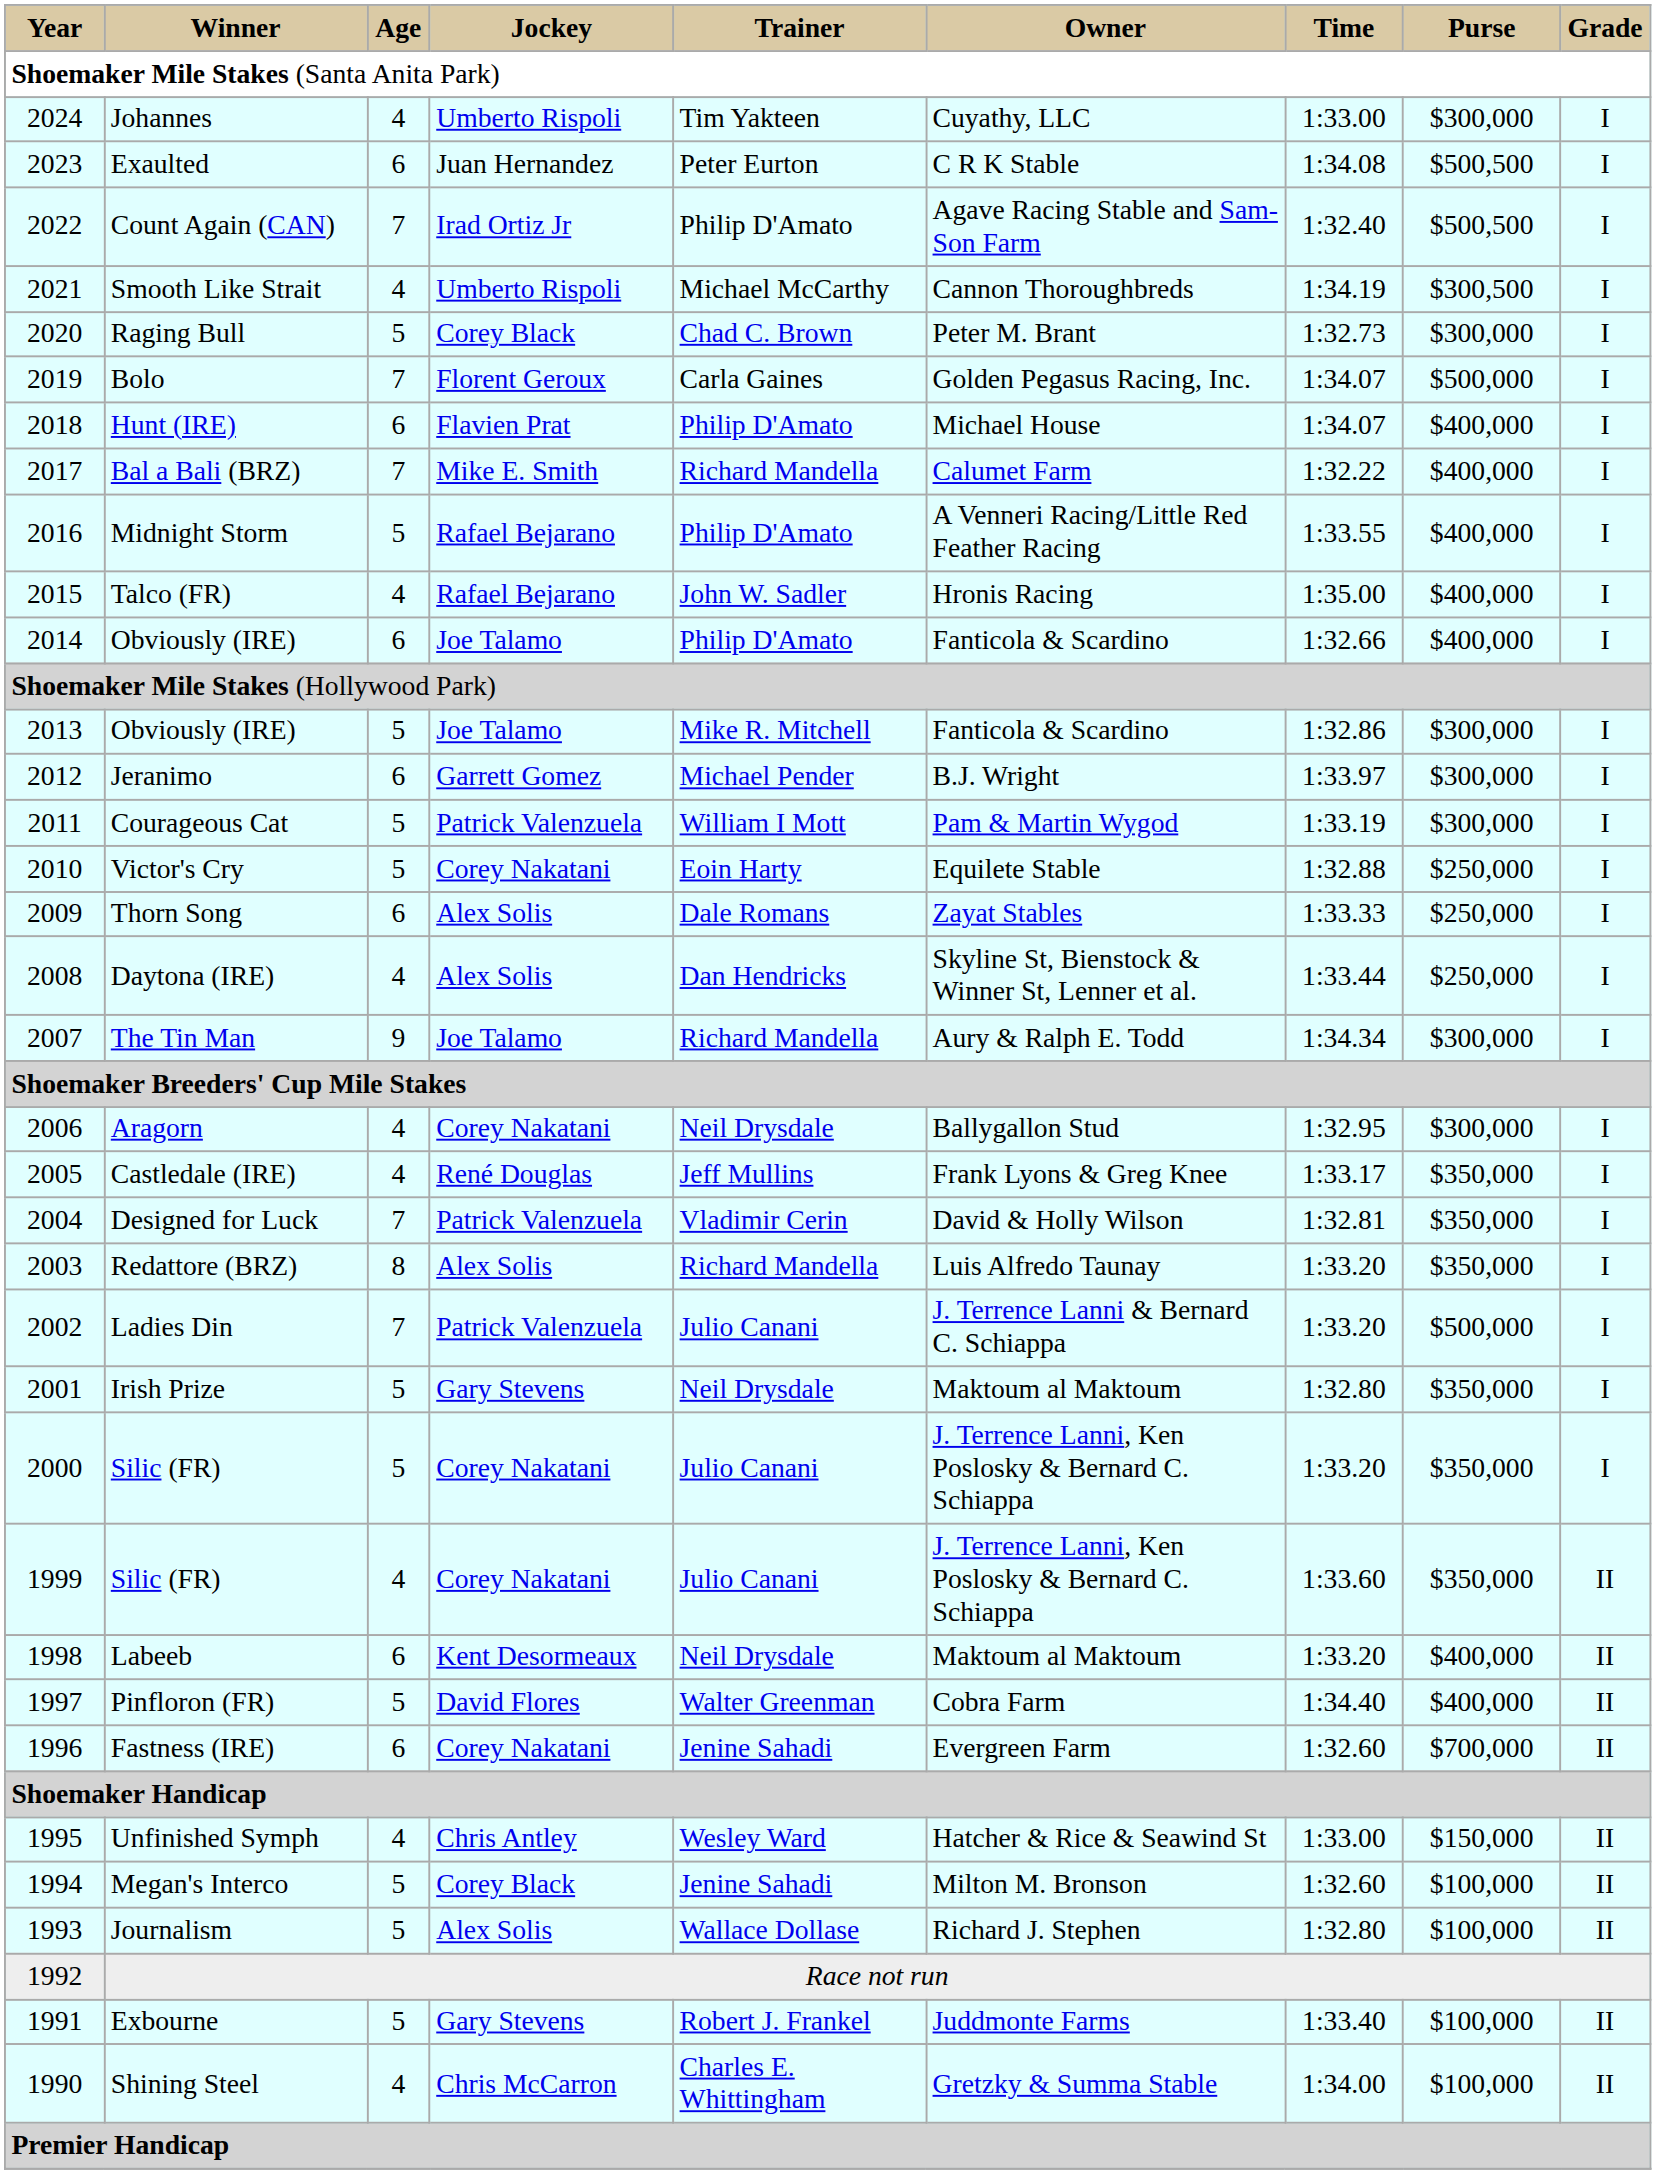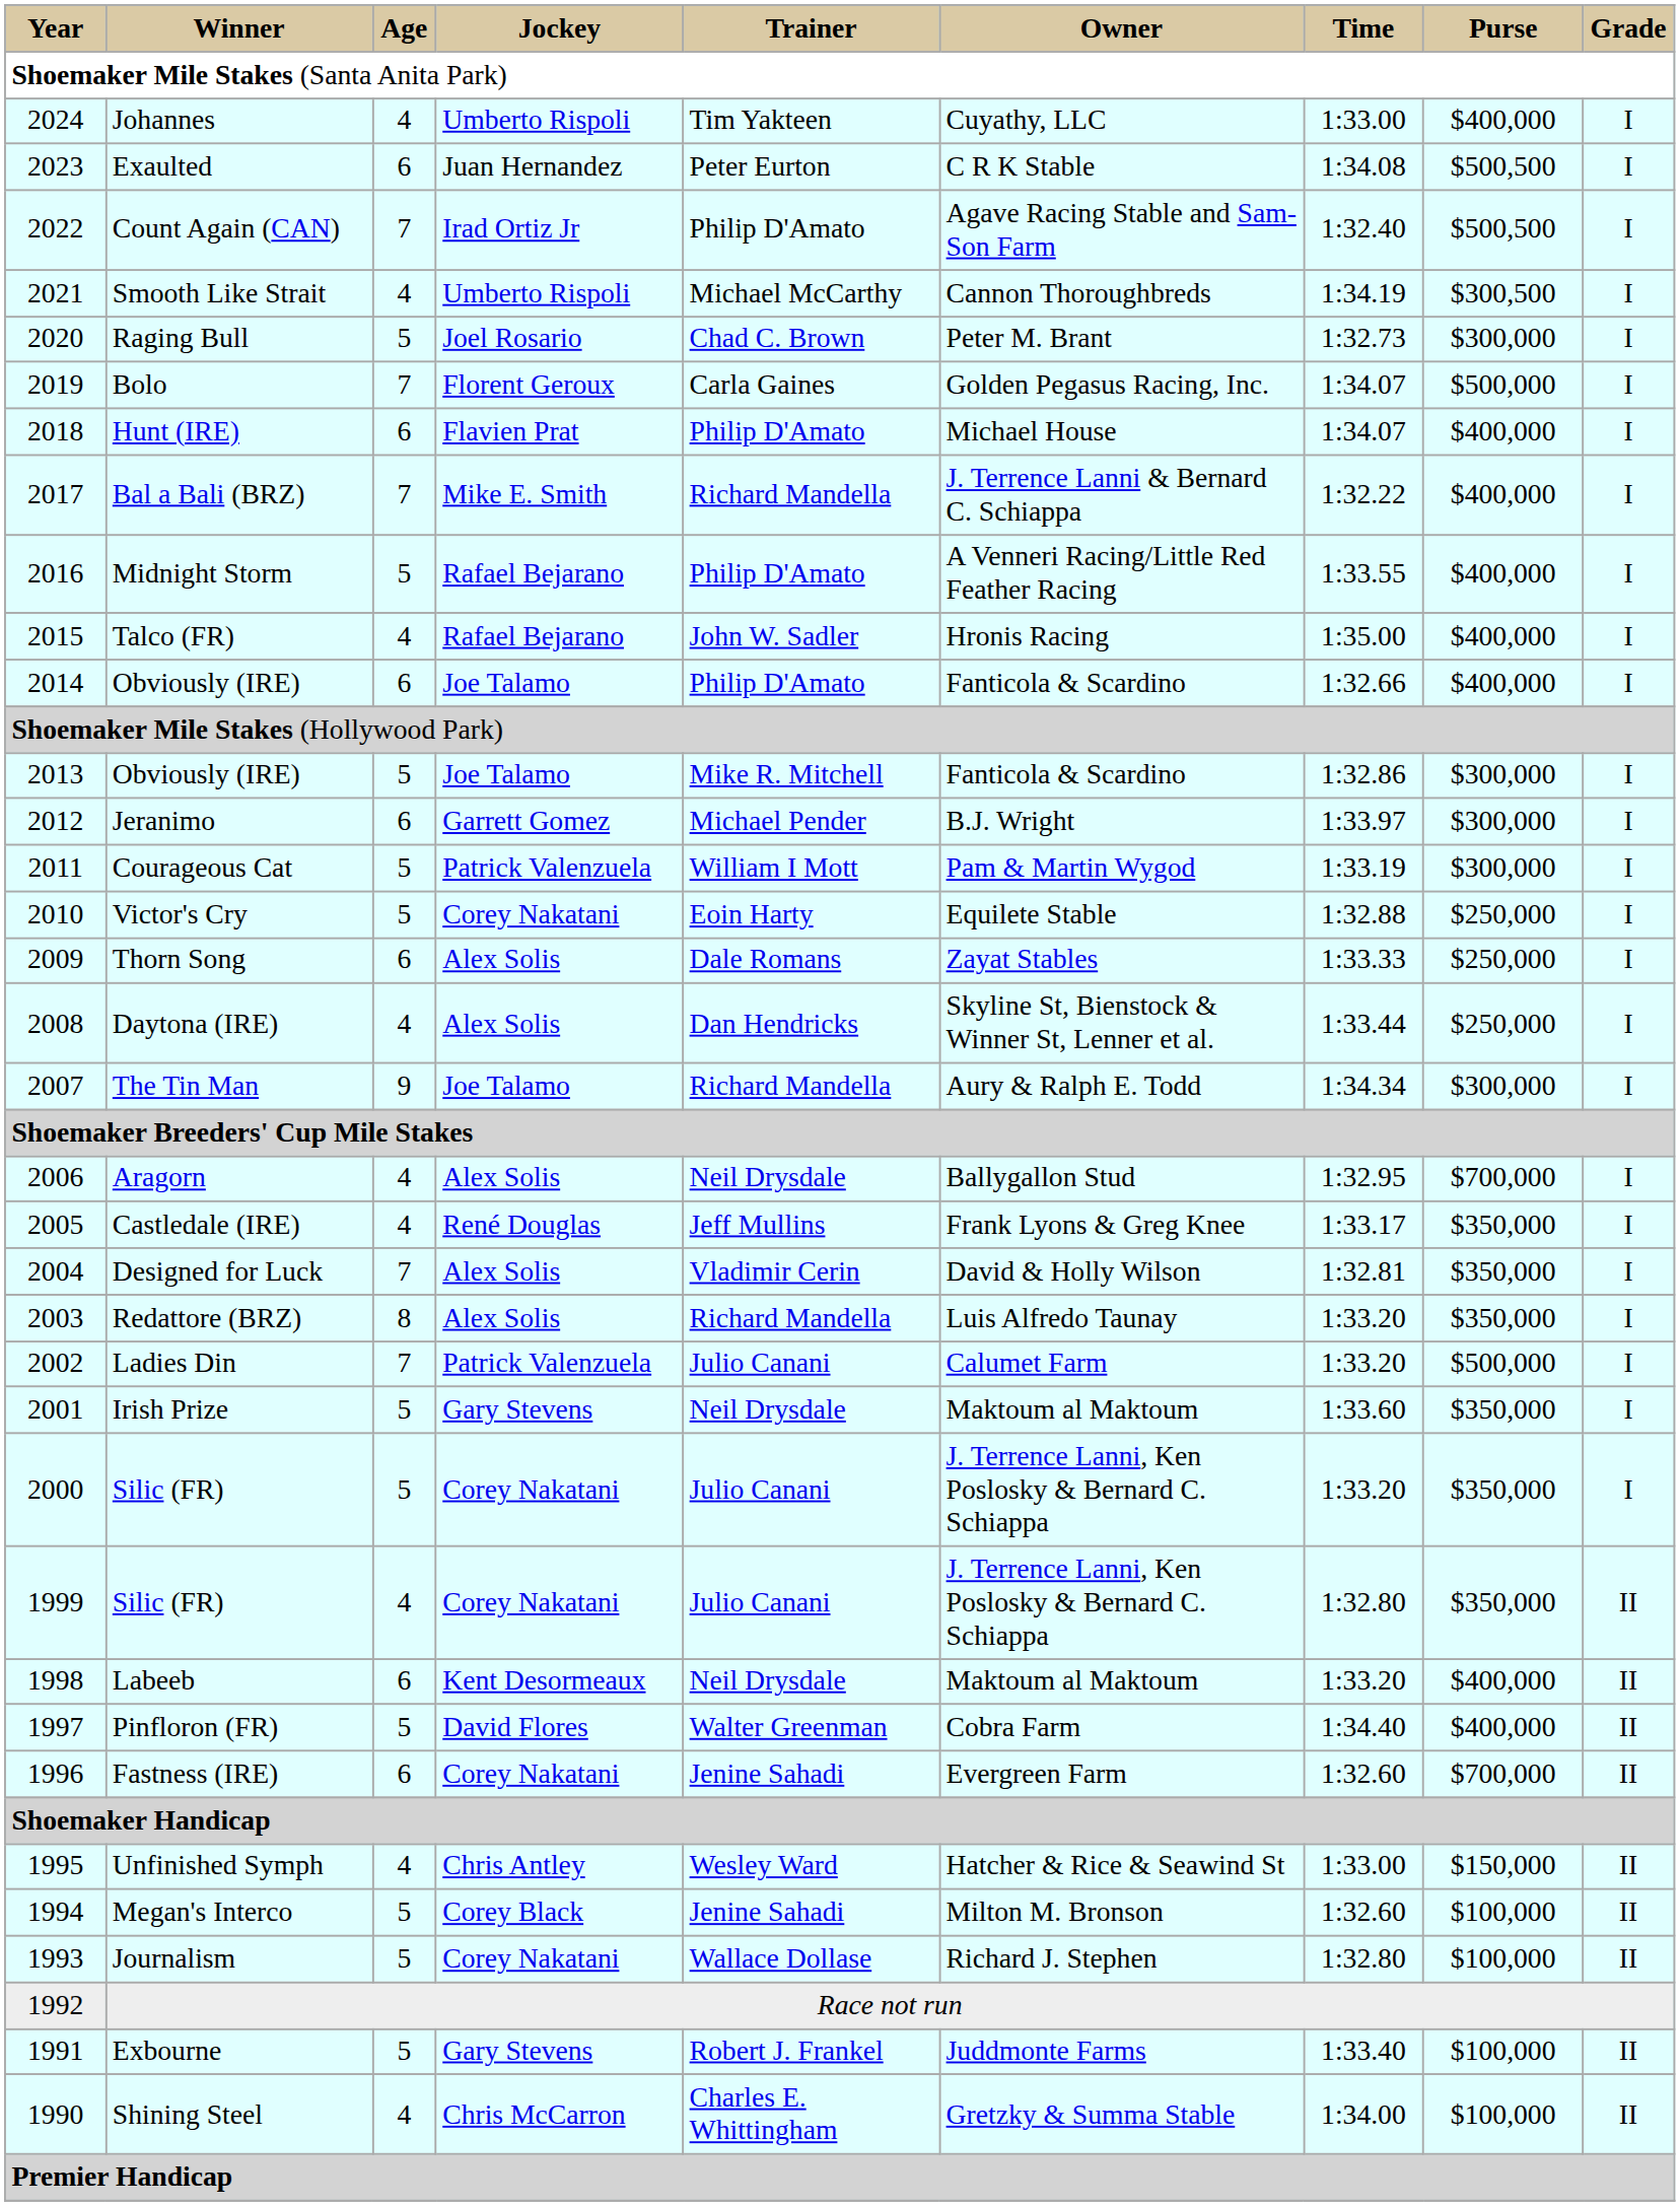Johannes | Purse: $300,000 -> $400,000
Raging Bull | Jockey: Corey Black -> Joel Rosario
Bal a Bali (BRZ) | Owner: Calumet Farm -> J. Terrence Lanni & Bernard C. Schiappa
Aragorn | Jockey: Corey Nakatani -> Alex Solis
Aragorn | Purse: $300,000 -> $700,000
Designed for Luck | Jockey: Patrick Valenzuela -> Alex Solis
Ladies Din | Owner: J. Terrence Lanni & Bernard C. Schiappa -> Calumet Farm
Irish Prize | Time: 1:32.80 -> 1:33.60
1999 / Silic (FR) | Time: 1:33.60 -> 1:32.80
Journalism | Jockey: Alex Solis -> Corey Nakatani
